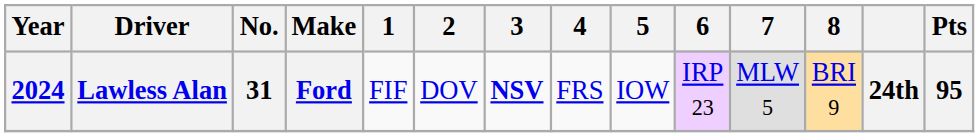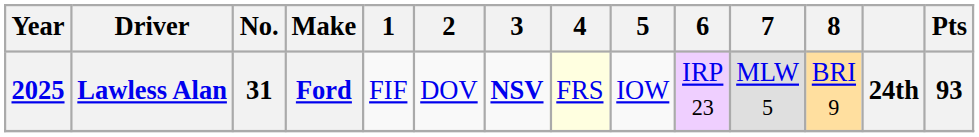Lawless Alan | Year: 2024 -> 2025
Lawless Alan | 4: no background -> lightyellow background
Lawless Alan | Pts: 95 -> 93
